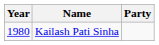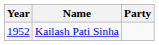Kailash Pati Sinha | Year: 1980 -> 1952
